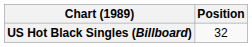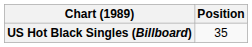US Hot Black Singles (Billboard) | Position: 32 -> 35
